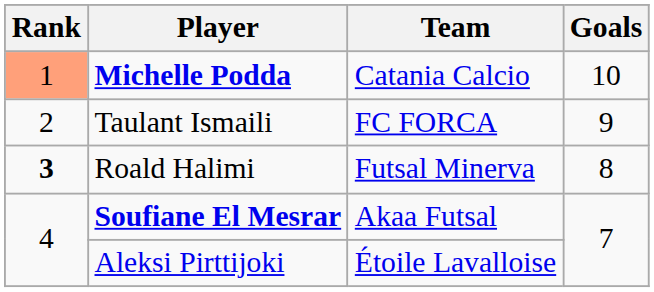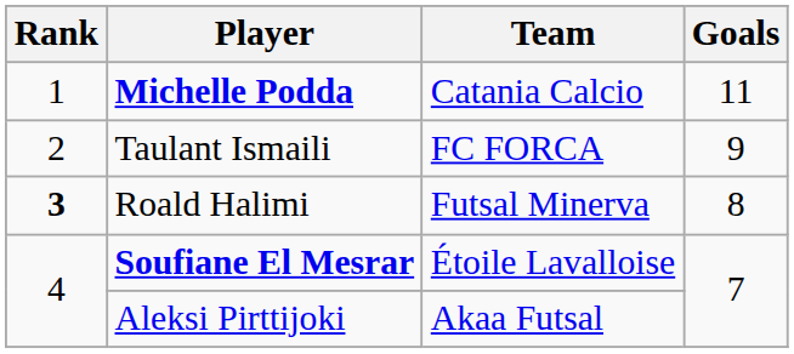Michelle Podda | Rank: lightsalmon background -> no background
Michelle Podda | Goals: 10 -> 11
Soufiane El Mesrar | Team: Akaa Futsal -> Étoile Lavalloise
Aleksi Pirttijoki | Team: Étoile Lavalloise -> Akaa Futsal
